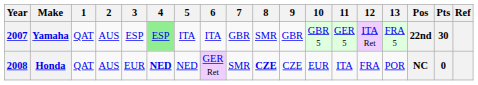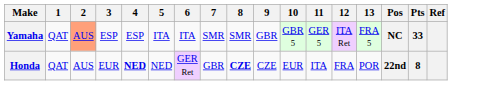- column: Year | 2007 | 2008
Yamaha | 2: no background -> lightsalmon background
Yamaha | 4: lightgreen background -> no background
Yamaha | 7: GBR -> SMR
Yamaha | Pos: 22nd -> NC
Yamaha | Pts: 30 -> 33
Honda | 7: SMR -> GBR
Honda | Pos: NC -> 22nd
Honda | Pts: 0 -> 8
